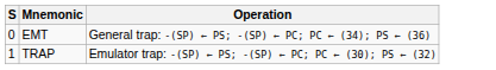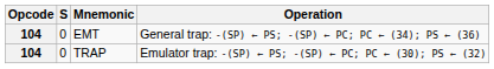+ column: Opcode | 104 | 104
TRAP | S: 1 -> 0
